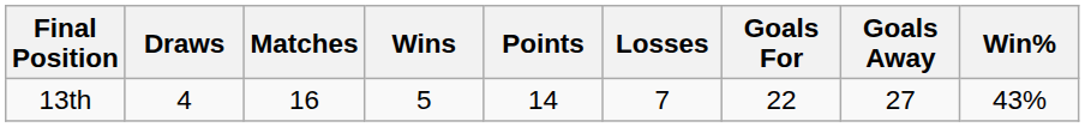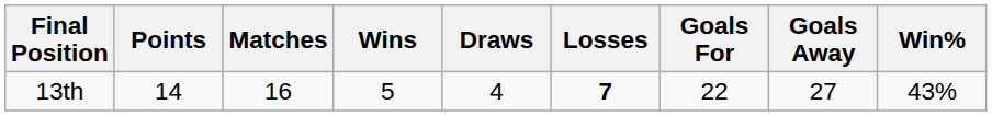columns swapped: Points <-> Draws
13th | Losses: normal -> bold
